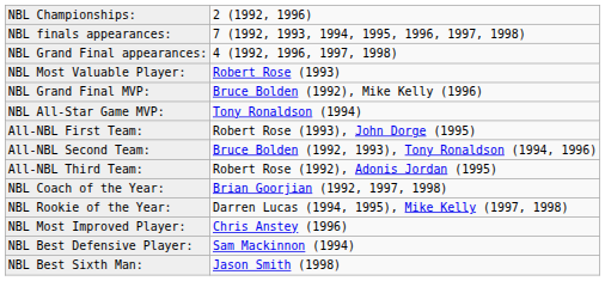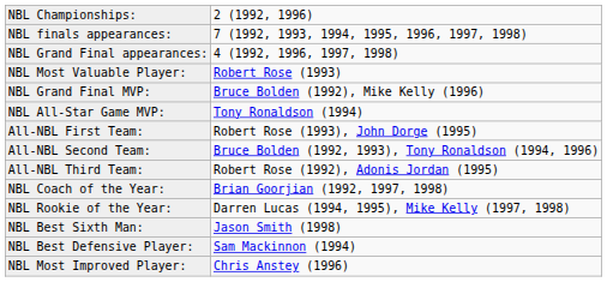rows swapped: NBL Most Improved Player: <-> NBL Best Sixth Man:
